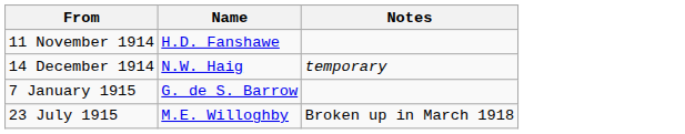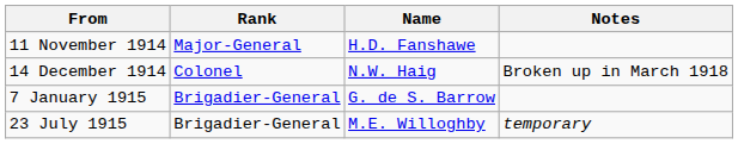+ column: Rank | Major-General | Colonel | Brigadier-General | Brigadier-General
14 December 1914 | Notes: temporary -> Broken up in March 1918
23 July 1915 | Notes: Broken up in March 1918 -> temporary
